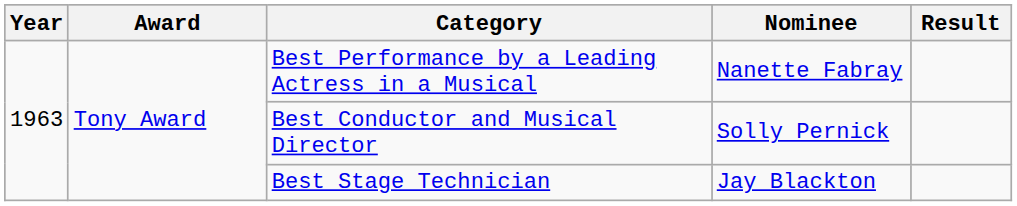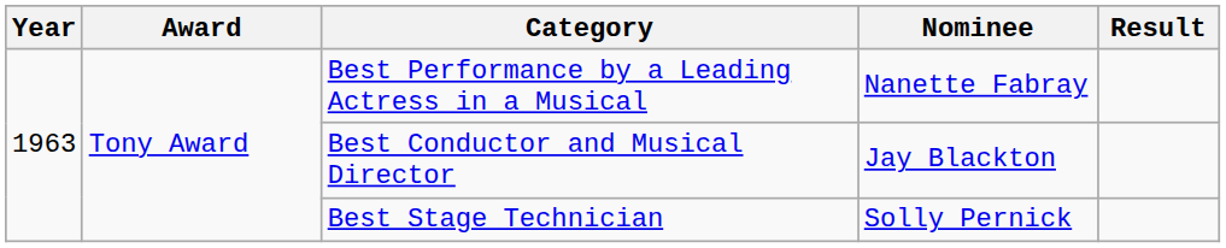Best Conductor and Musical Director | Nominee: Solly Pernick -> Jay Blackton
Best Stage Technician | Nominee: Jay Blackton -> Solly Pernick
